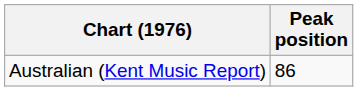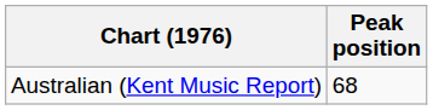Australian (Kent Music Report) | Peak position: 86 -> 68
